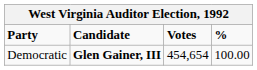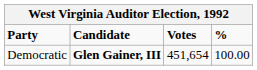Democratic | Votes: 454,654 -> 451,654
